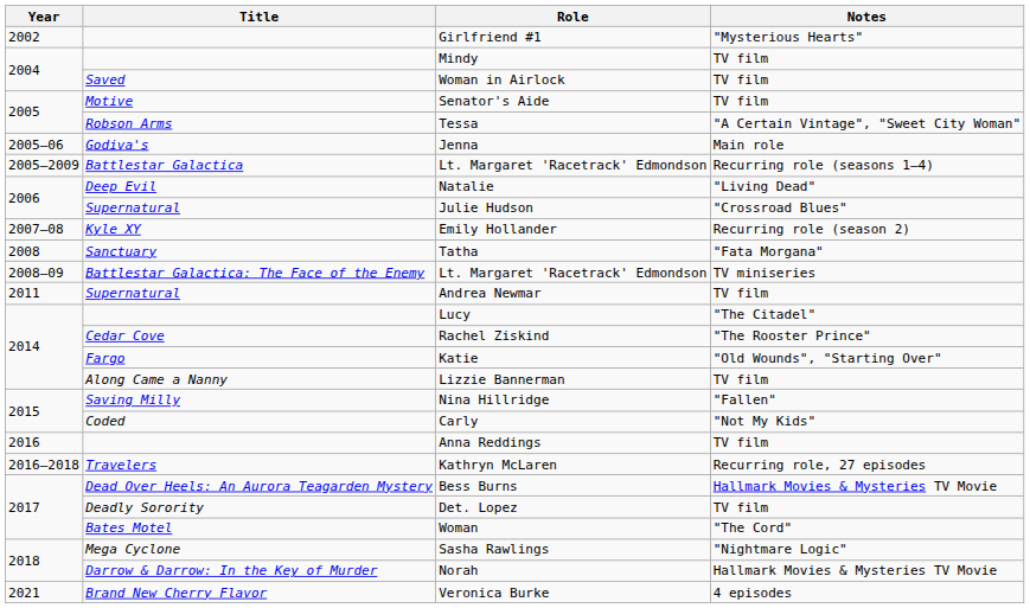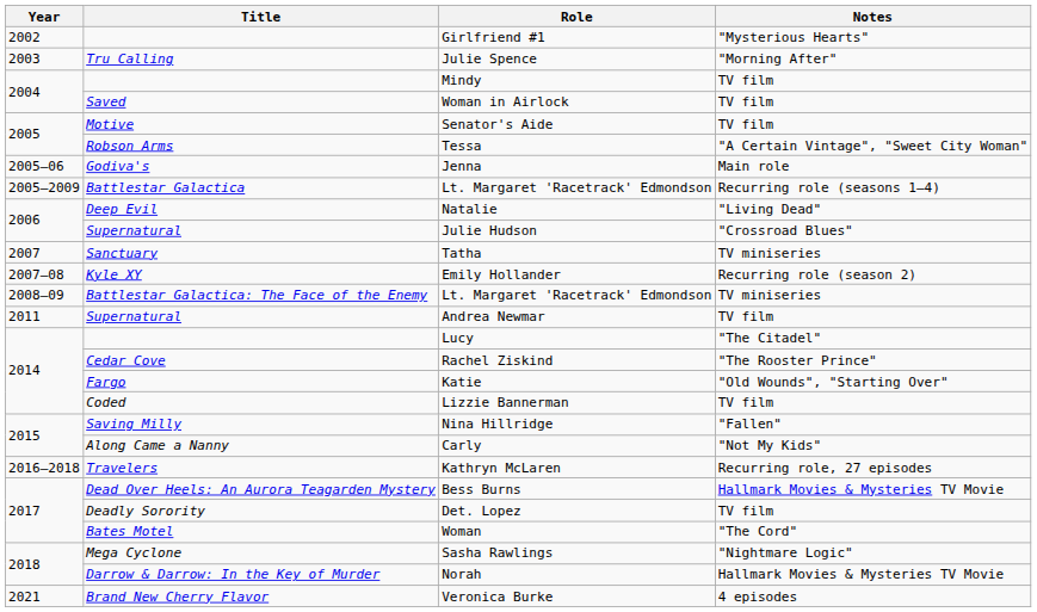+ row: 2003 | Tru Calling | Julie Spence | "Morning After"
+ row: 2007 | Sanctuary | Tatha | TV miniseries
- row: 2008 | Sanctuary | Tatha | "Fata Morgana"
Lizzie Bannerman | Title: Along Came a Nanny -> Coded
Carly | Title: Coded -> Along Came a Nanny
- row: 2016 | Anna Reddings | TV film
